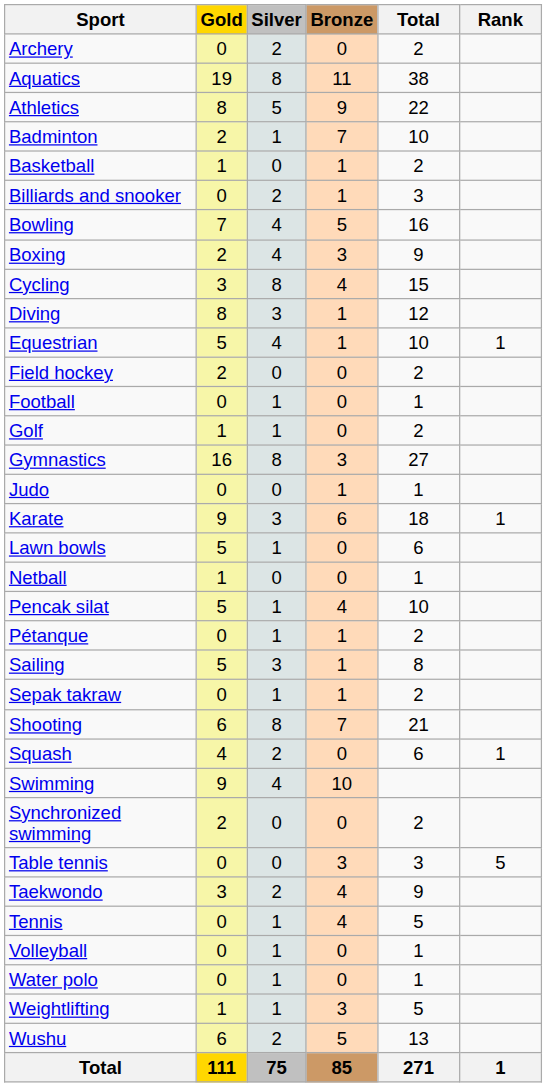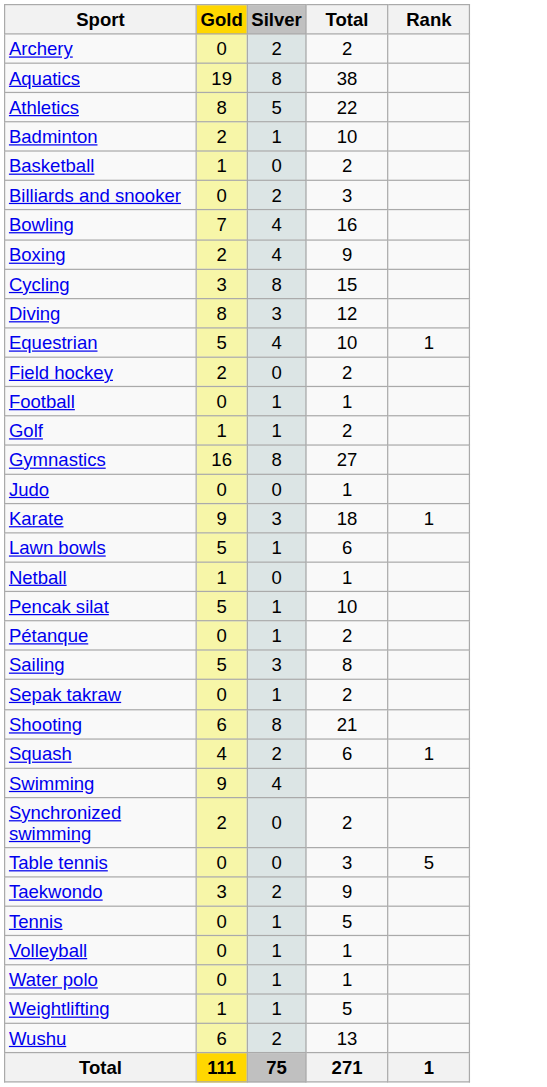- column: Bronze | 0 | 11 | 9 | 7 | 1 | 1 | 5 | 3 | 4 | 1 | 1 | 0 | 0 | 0 | 3 | 1 | 6 | 0 | 0 | 4 | 1 | 1 | 1 | 7 | 0 | 10 | 0 | 3 | 4 | 4 | 0 | 0 | 3 | 5 | 85
